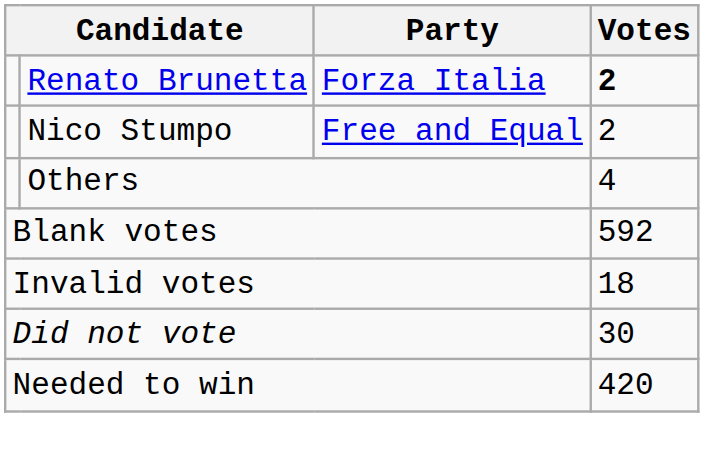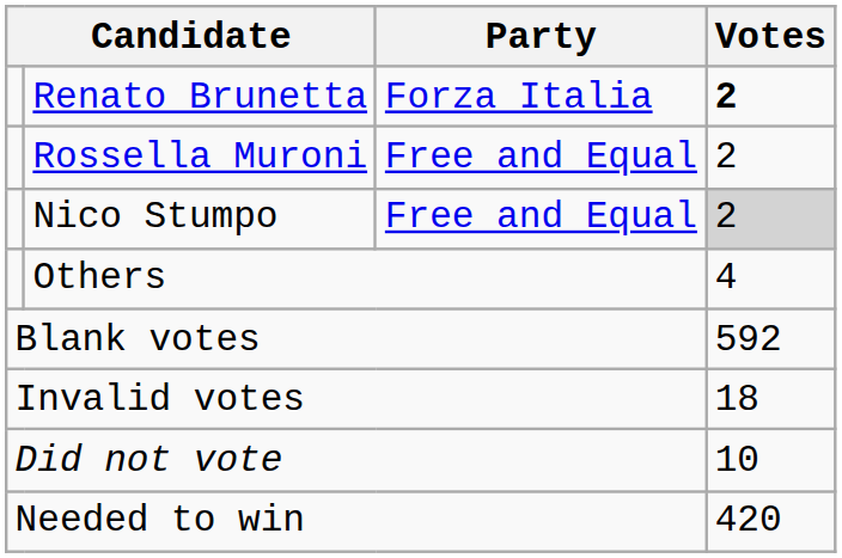+ row: Rossella Muroni | Free and Equal | 2
Nico Stumpo | Votes: no background -> lightgrey background
Did not vote | Votes: 30 -> 10
